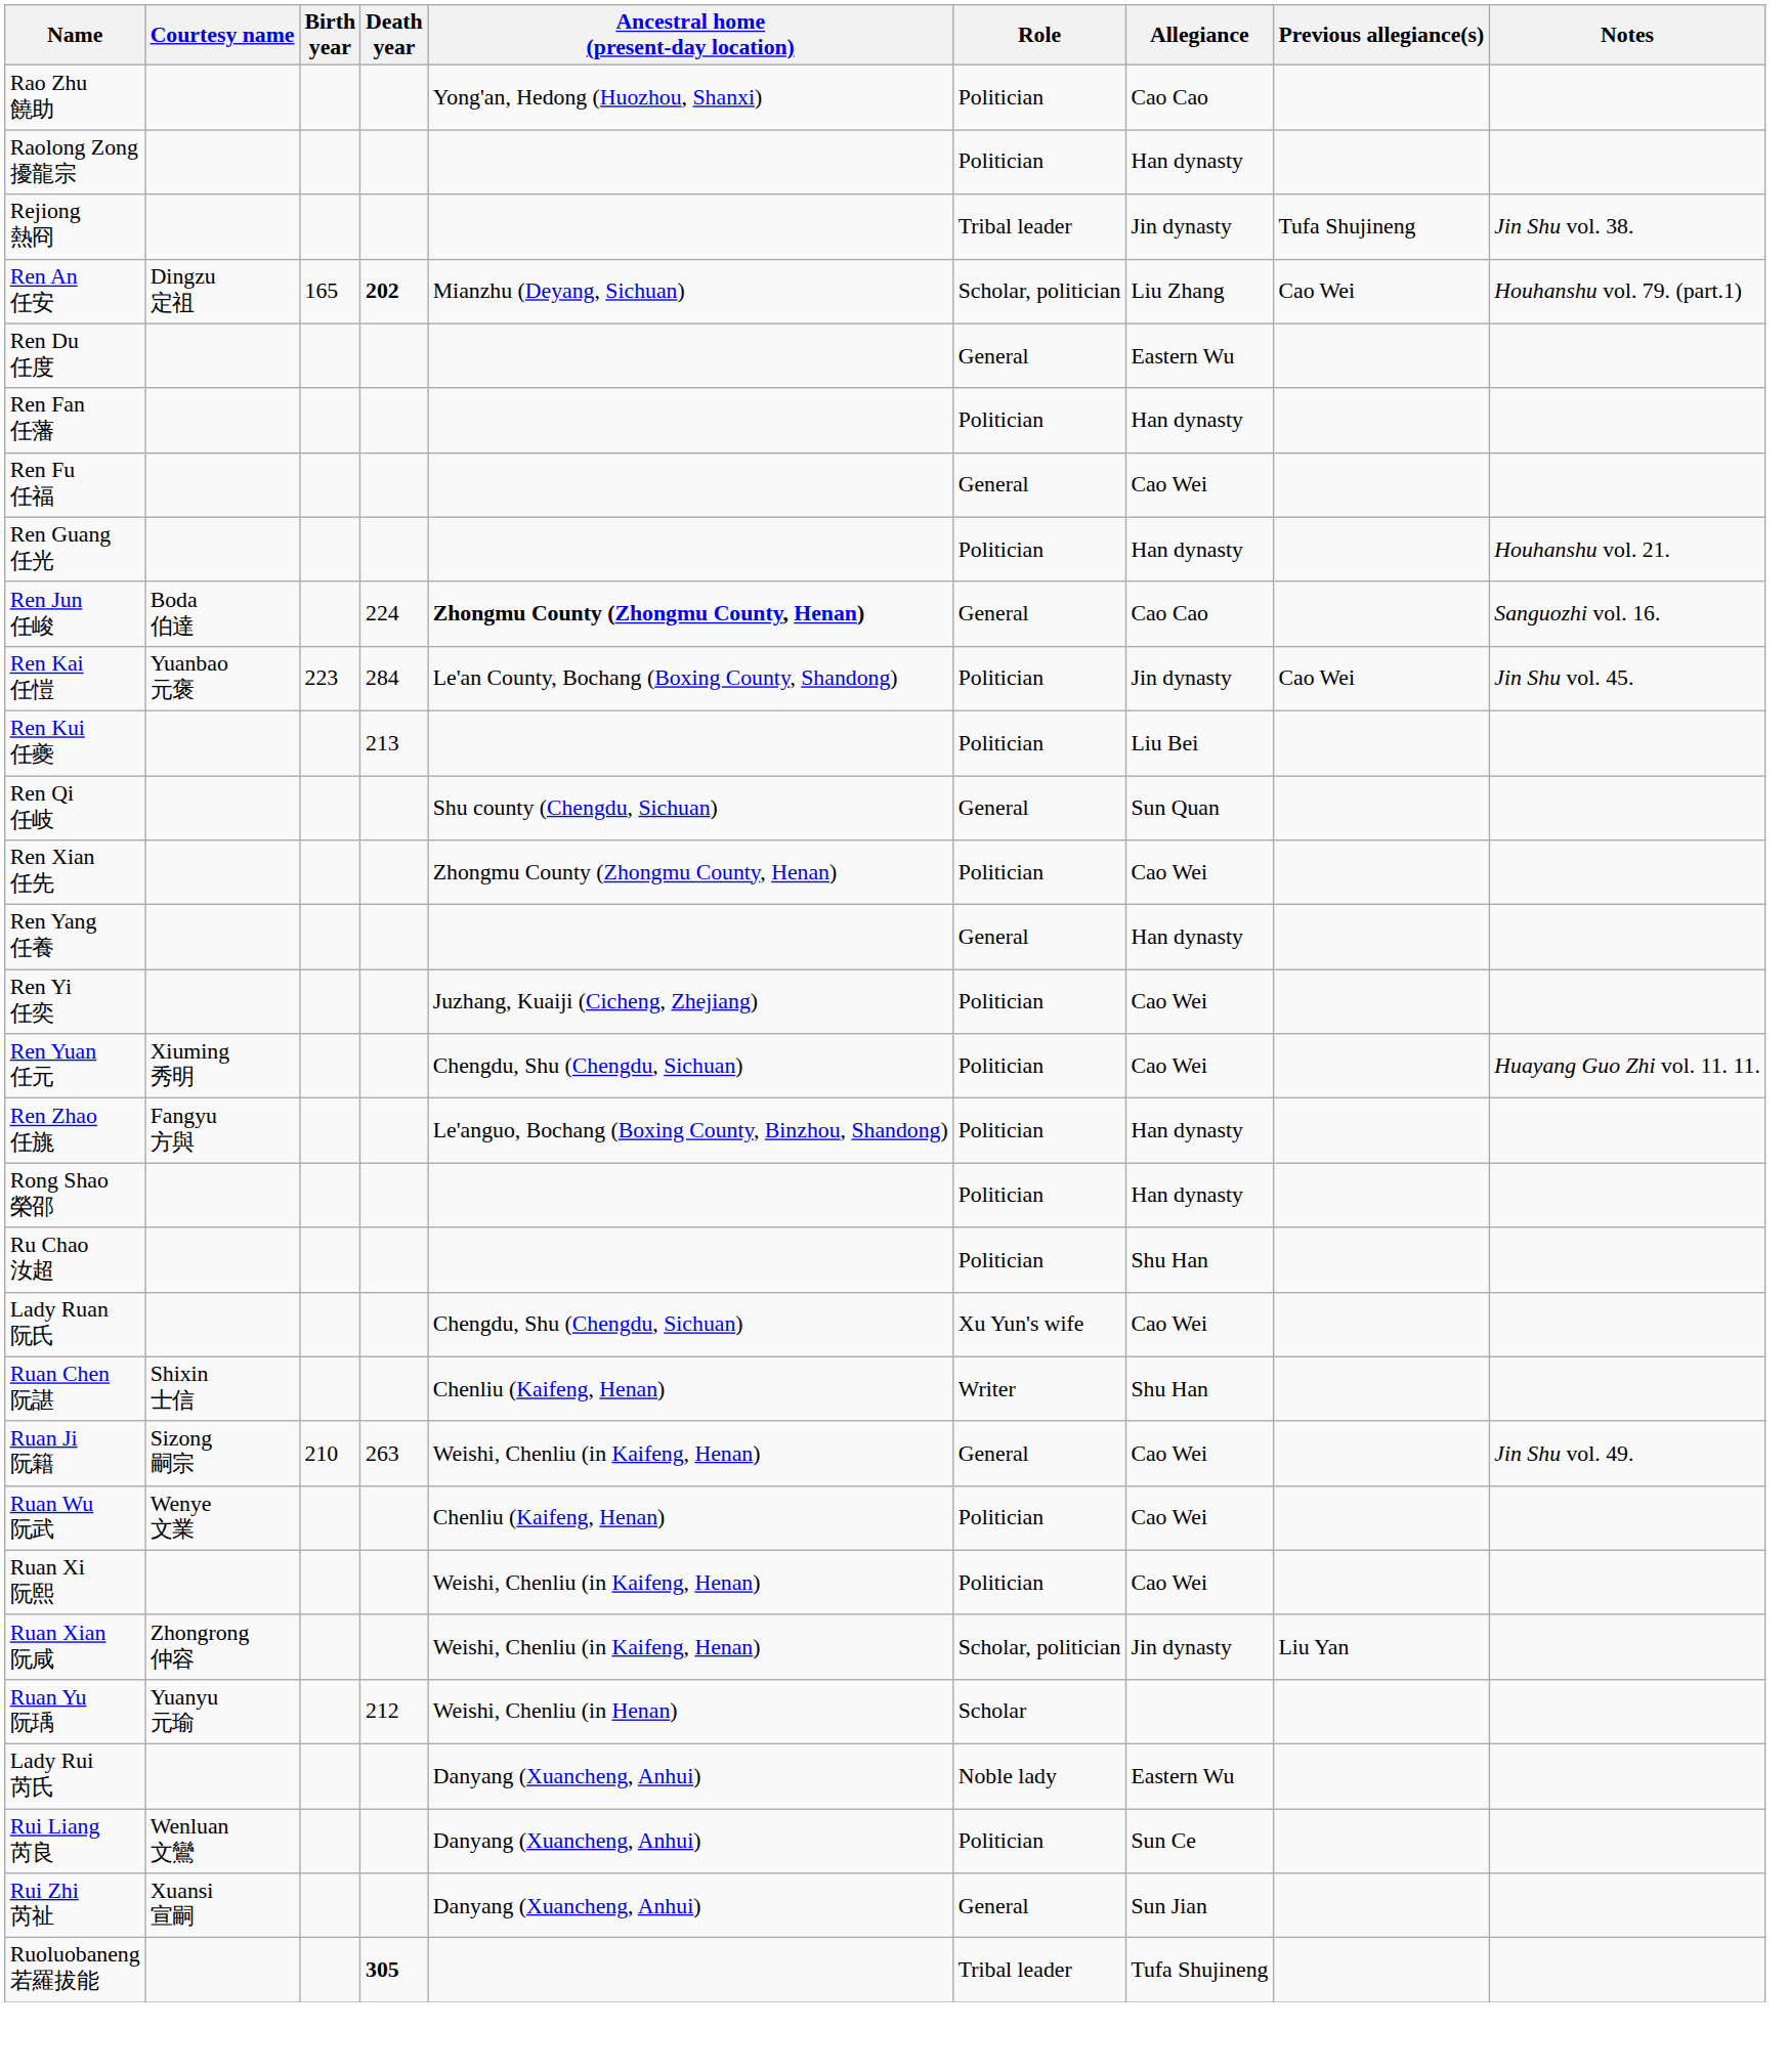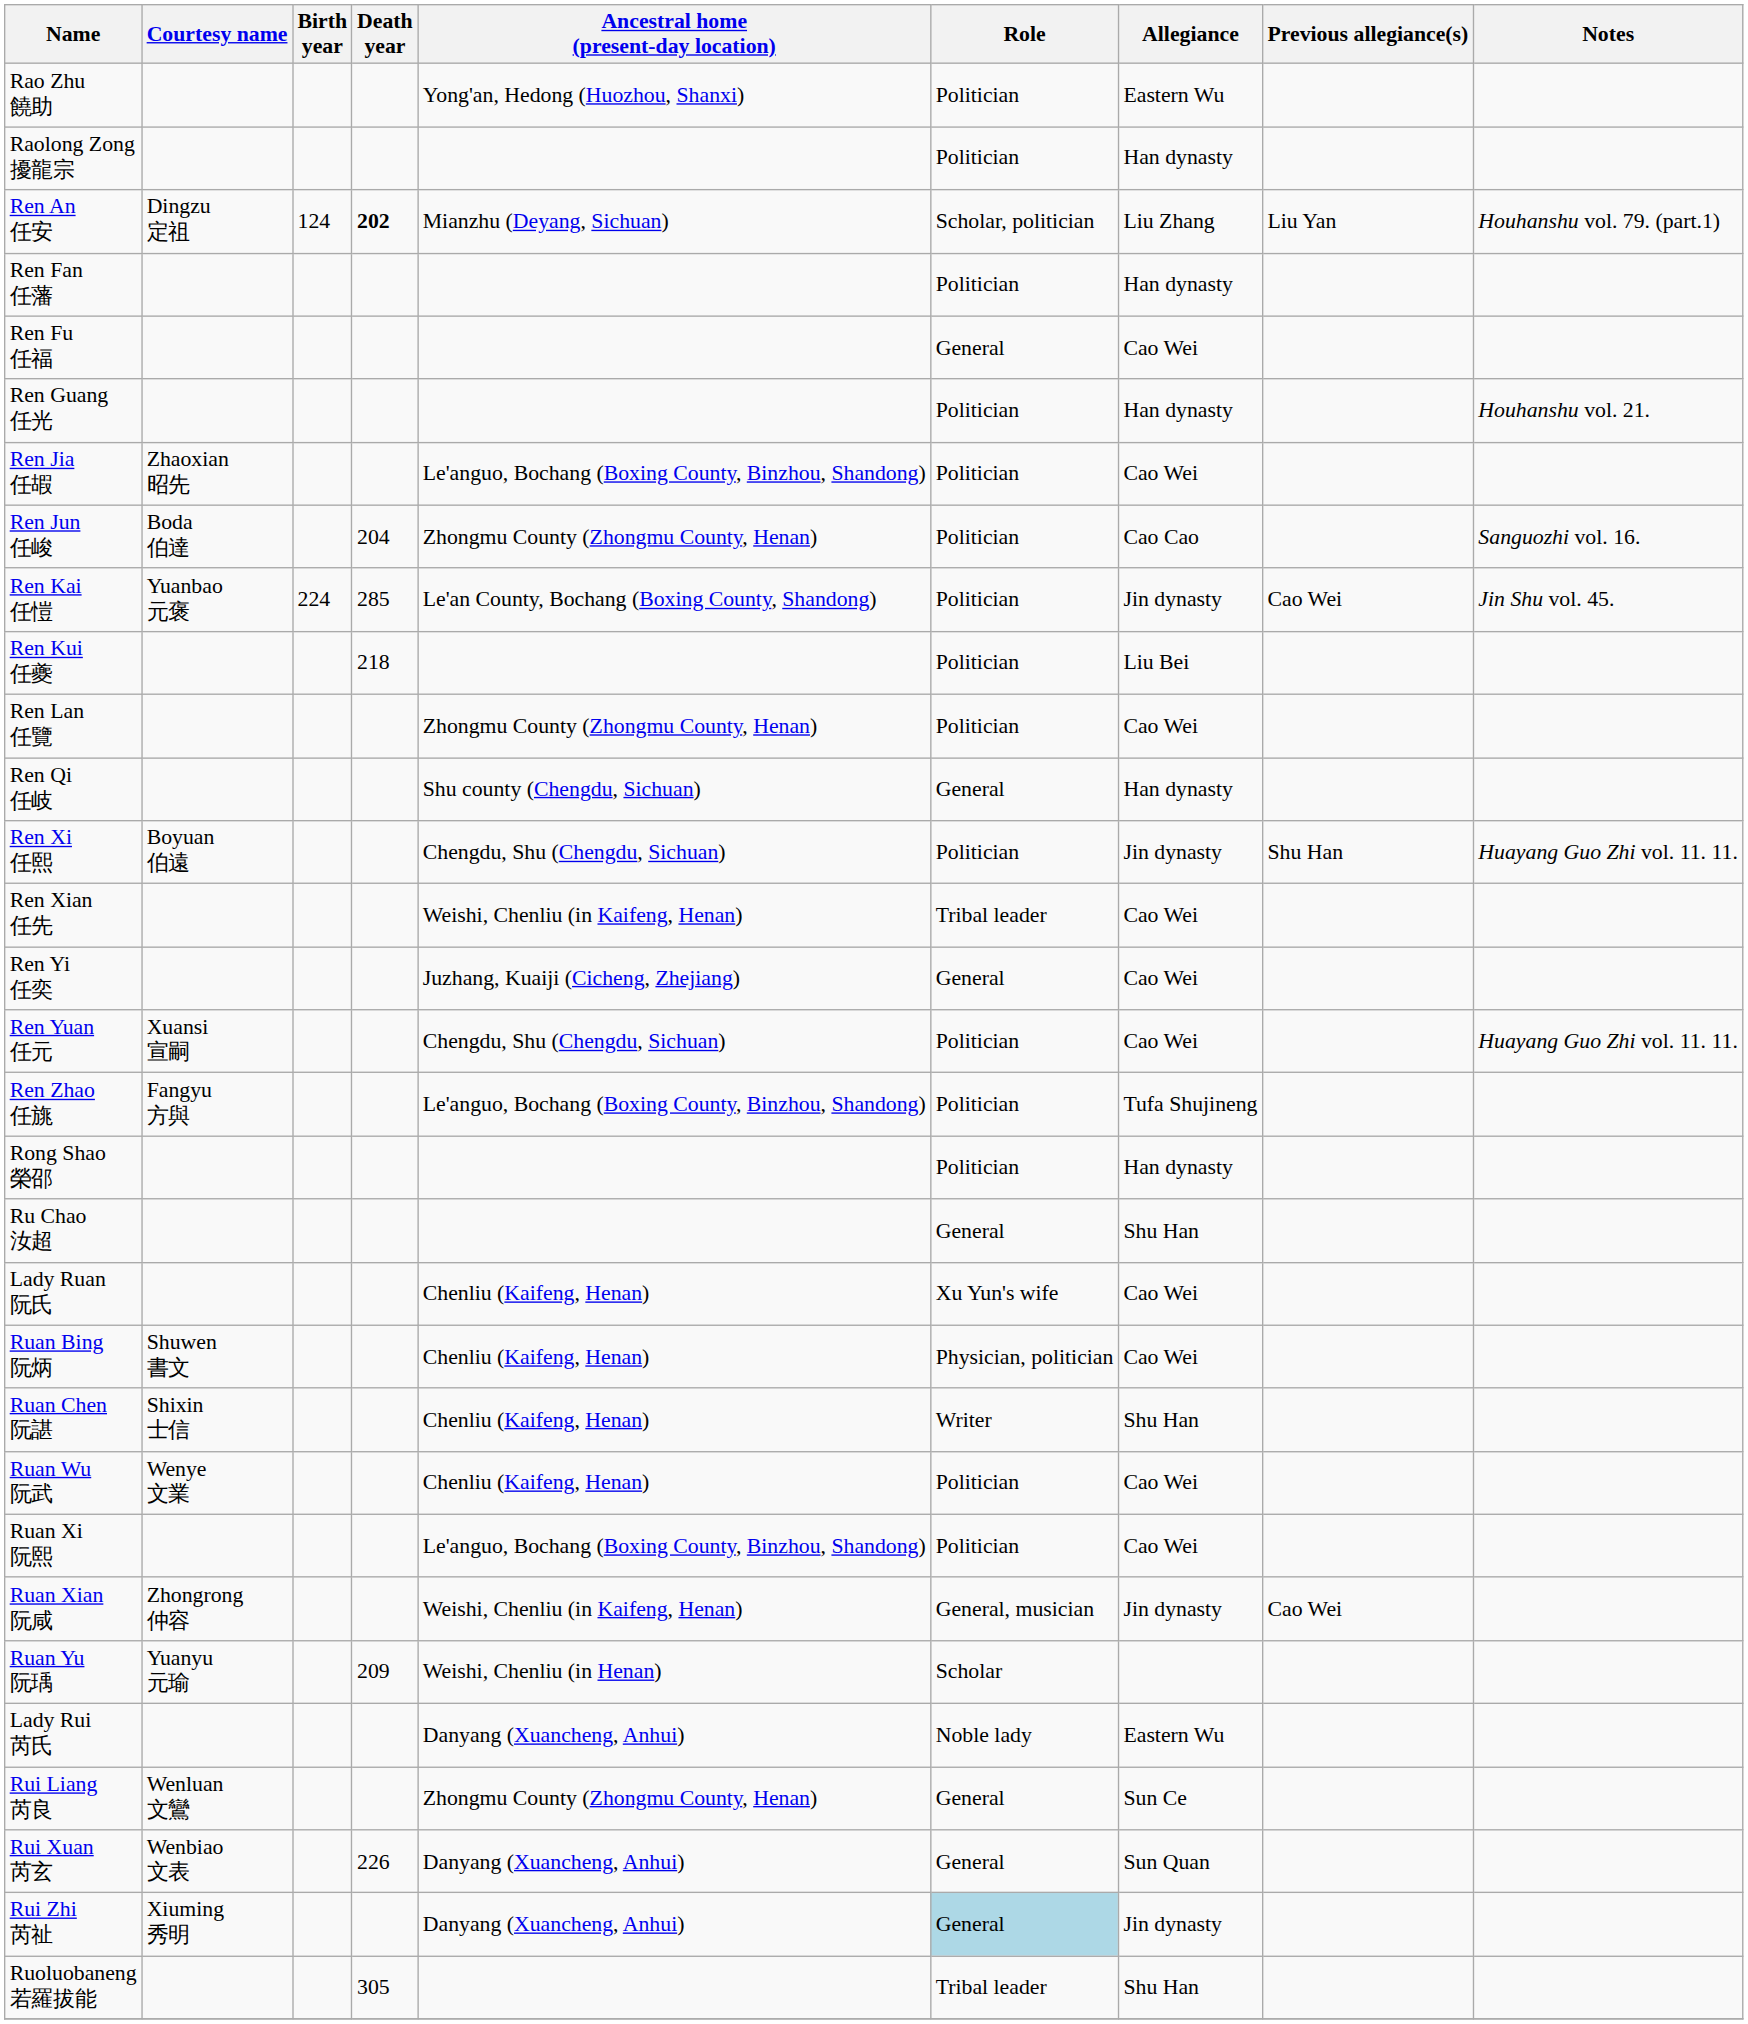Rao Zhu 饒助 | Allegiance: Cao Cao -> Eastern Wu
- row: Rejiong 熱冏 | Tribal leader | Jin dynasty | Tufa Shujineng | Jin Shu vol. 38.
Ren An 任安 | Birth year: 165 -> 124
Ren An 任安 | Previous allegiance(s): Cao Wei -> Liu Yan
- row: Ren Du 任度 | General | Eastern Wu
+ row: Ren Jia 任嘏 | Zhaoxian 昭先 | Le'anguo, Bochang (Boxing County, Binzhou, Shandong) | Politician | Cao Wei
Ren Jun 任峻 | Death year: 224 -> 204
Ren Jun 任峻 | Ancestral home (present-day location): bold -> normal
Ren Jun 任峻 | Role: General -> Politician
Ren Kai 任愷 | Birth year: 223 -> 224
Ren Kai 任愷 | Death year: 284 -> 285
Ren Kui 任夔 | Death year: 213 -> 218
+ row: Ren Lan 任覽 | Zhongmu County (Zhongmu County, Henan) | Politician | Cao Wei
Ren Qi 任岐 | Allegiance: Sun Quan -> Han dynasty
+ row: Ren Xi 任熙 | Boyuan 伯遠 | Chengdu, Shu (Chengdu, Sichuan) | Politician | Jin dynasty | Shu Han | Huayang Guo Zhi vol. 11. 11.
Ren Xian 任先 | Ancestral home (present-day location): Zhongmu County (Zhongmu County, Henan) -> Weishi, Chenliu (in Kaifeng, Henan)
Ren Xian 任先 | Role: Politician -> Tribal leader
- row: Ren Yang 任養 | General | Han dynasty
Ren Yi 任奕 | Role: Politician -> General
Ren Yuan 任元 | Courtesy name: Xiuming 秀明 -> Xuansi 宣嗣
Ren Zhao 任旐 | Allegiance: Han dynasty -> Tufa Shujineng
Ru Chao 汝超 | Role: Politician -> General
Lady Ruan 阮氏 | Ancestral home (present-day location): Chengdu, Shu (Chengdu, Sichuan) -> Chenliu (Kaifeng, Henan)
+ row: Ruan Bing 阮炳 | Shuwen 書文 | Chenliu (Kaifeng, Henan) | Physician, politician | Cao Wei
- row: Ruan Ji 阮籍 | Sizong 嗣宗 | 210 | 263 | Weishi, Chenliu (in Kaifeng, Henan) | General | Cao Wei | Jin Shu vol. 49.
Ruan Xi 阮熙 | Ancestral home (present-day location): Weishi, Chenliu (in Kaifeng, Henan) -> Le'anguo, Bochang (Boxing County, Binzhou, Shandong)
Ruan Xian 阮咸 | Role: Scholar, politician -> General, musician
Ruan Xian 阮咸 | Previous allegiance(s): Liu Yan -> Cao Wei
Ruan Yu 阮瑀 | Death year: 212 -> 209
Rui Liang 芮良 | Ancestral home (present-day location): Danyang (Xuancheng, Anhui) -> Zhongmu County (Zhongmu County, Henan)
Rui Liang 芮良 | Role: Politician -> General
+ row: Rui Xuan 芮玄 | Wenbiao 文表 | 226 | Danyang (Xuancheng, Anhui) | General | Sun Quan
Rui Zhi 芮祉 | Courtesy name: Xuansi 宣嗣 -> Xiuming 秀明
Rui Zhi 芮祉 | Role: no background -> lightblue background
Rui Zhi 芮祉 | Allegiance: Sun Jian -> Jin dynasty
Ruoluobaneng 若羅拔能 | Death year: bold -> normal
Ruoluobaneng 若羅拔能 | Allegiance: Tufa Shujineng -> Shu Han
